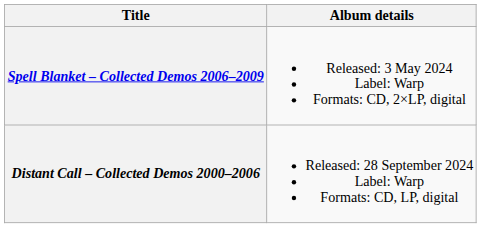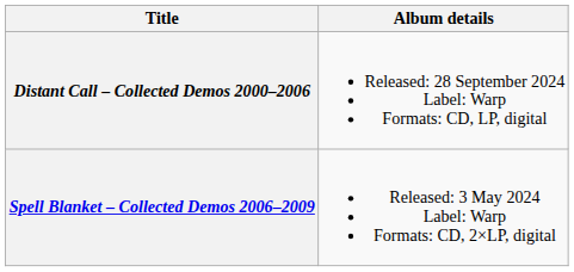rows swapped: Spell Blanket – Collected Demos 2006–2009 <-> Distant Call – Collected Demos 2000–2006
